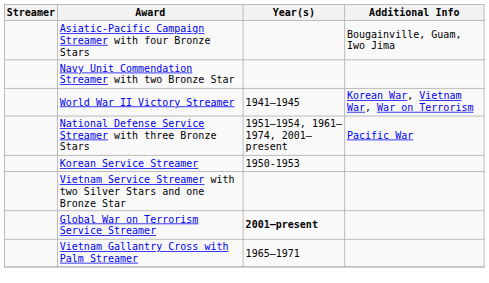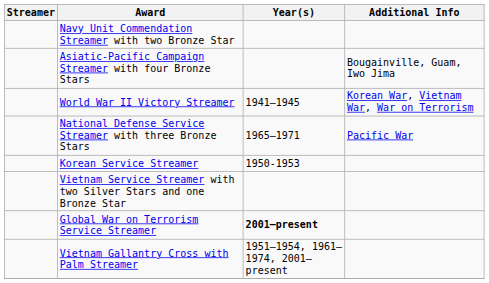rows swapped: Navy Unit Commendation Streamer with two Bronze Star <-> Asiatic-Pacific Campaign Streamer with four Bronze Stars
National Defense Service Streamer with three Bronze Stars | Year(s): 1951–1954, 1961–1974, 2001–present -> 1965–1971
Vietnam Gallantry Cross with Palm Streamer | Year(s): 1965–1971 -> 1951–1954, 1961–1974, 2001–present
